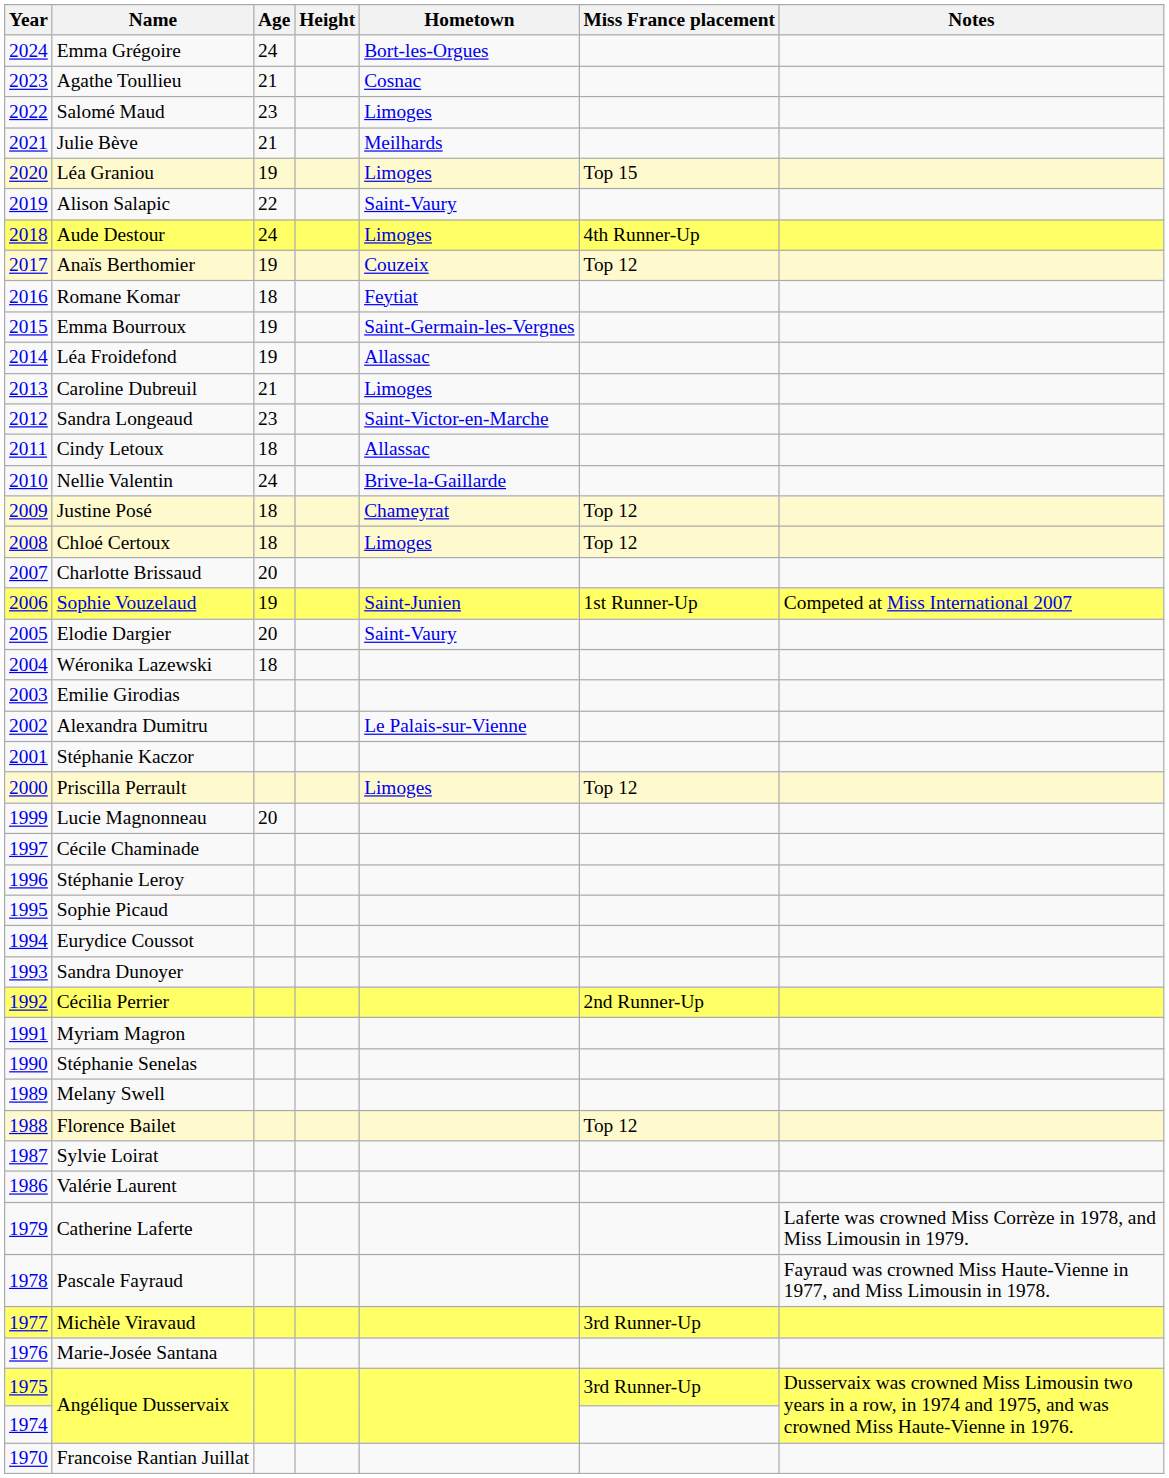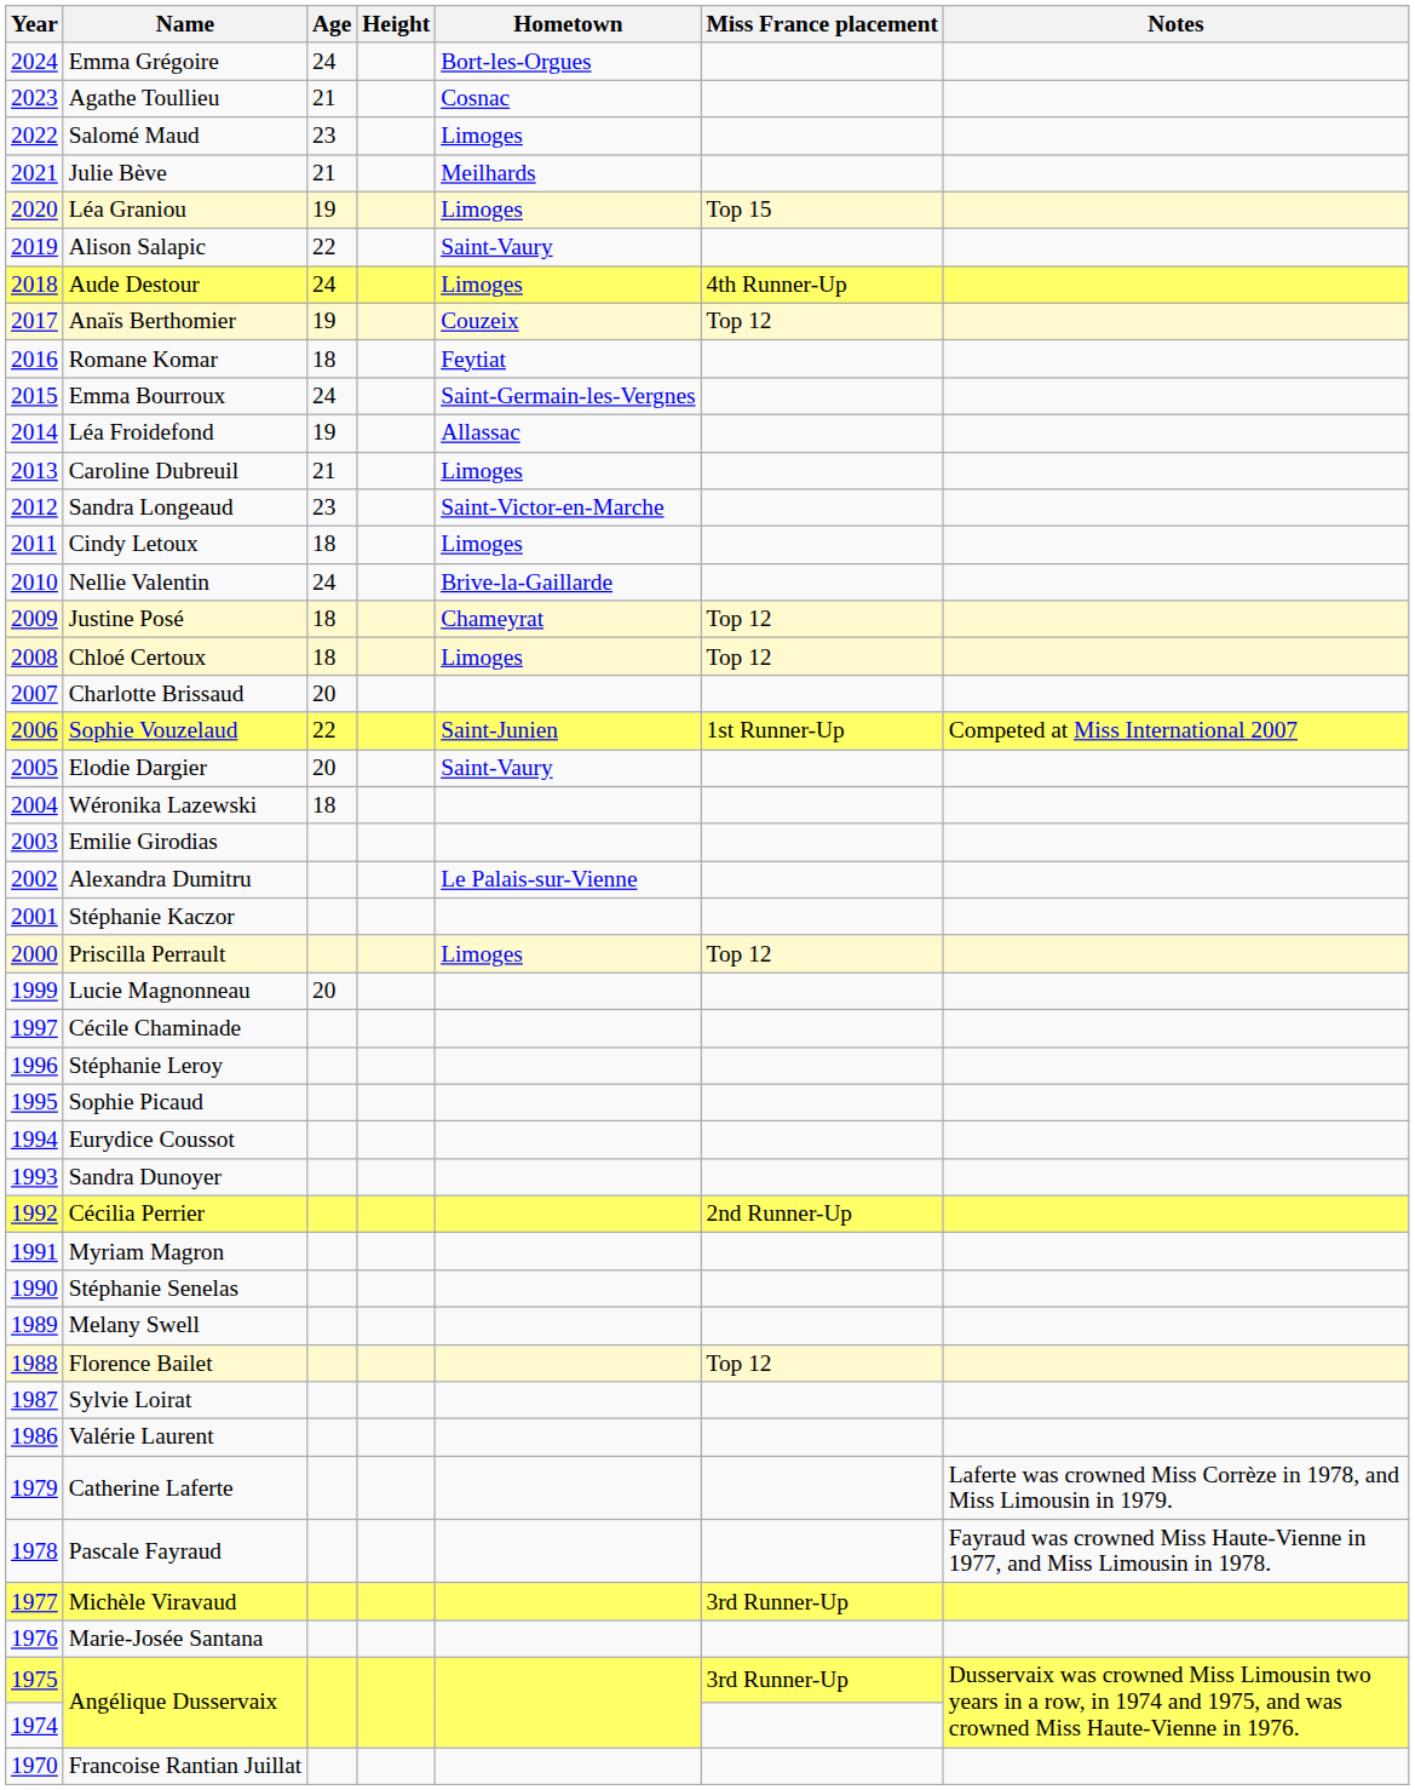Emma Bourroux | Age: 19 -> 24
Cindy Letoux | Hometown: Allassac -> Limoges
Sophie Vouzelaud | Age: 19 -> 22
